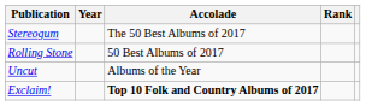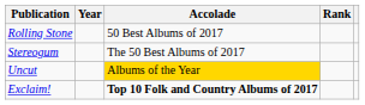rows swapped: Rolling Stone <-> Stereogum
Uncut | Accolade: no background -> gold background
